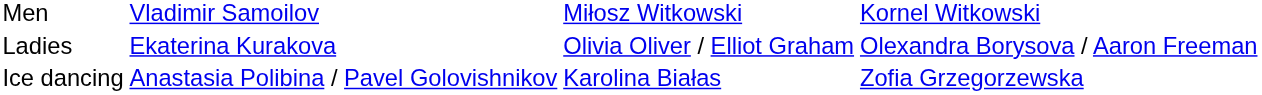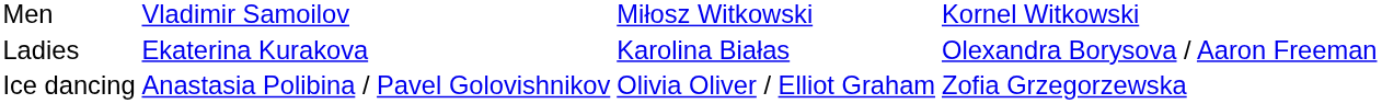Ladies | column 3: Olivia Oliver / Elliot Graham -> Karolina Białas
Ice dancing | column 3: Karolina Białas -> Olivia Oliver / Elliot Graham
